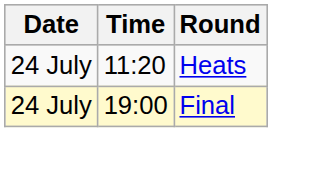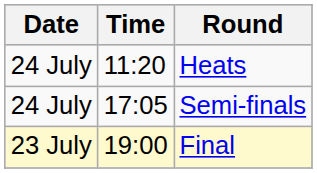+ row: 24 July | 17:05 | Semi-finals
Final | Date: 24 July -> 23 July
